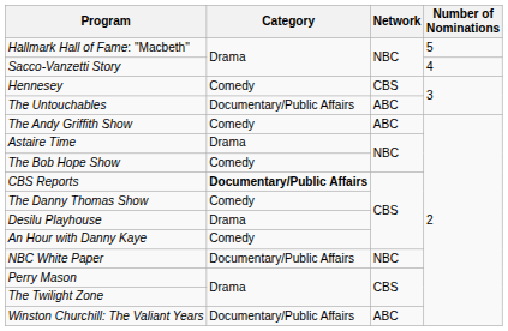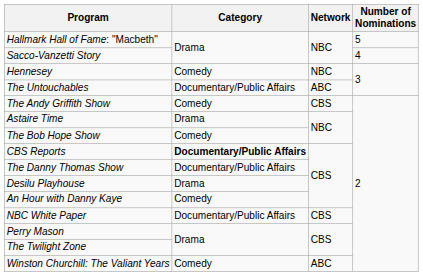Hennesey | Network: CBS -> NBC
The Andy Griffith Show | Network: ABC -> CBS
The Danny Thomas Show | Category: Comedy -> Documentary/Public Affairs
NBC White Paper | Network: NBC -> CBS
Winston Churchill: The Valiant Years | Category: Documentary/Public Affairs -> Comedy
